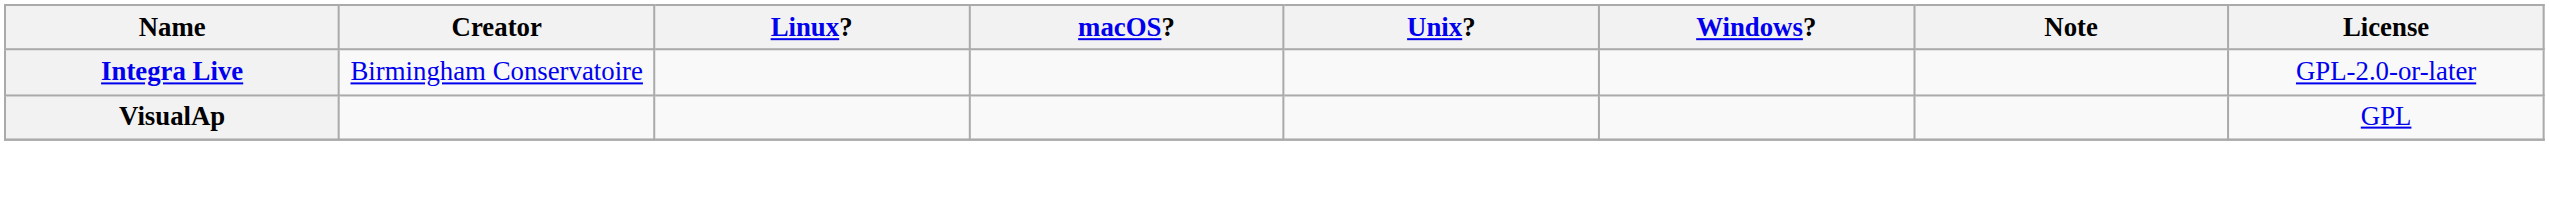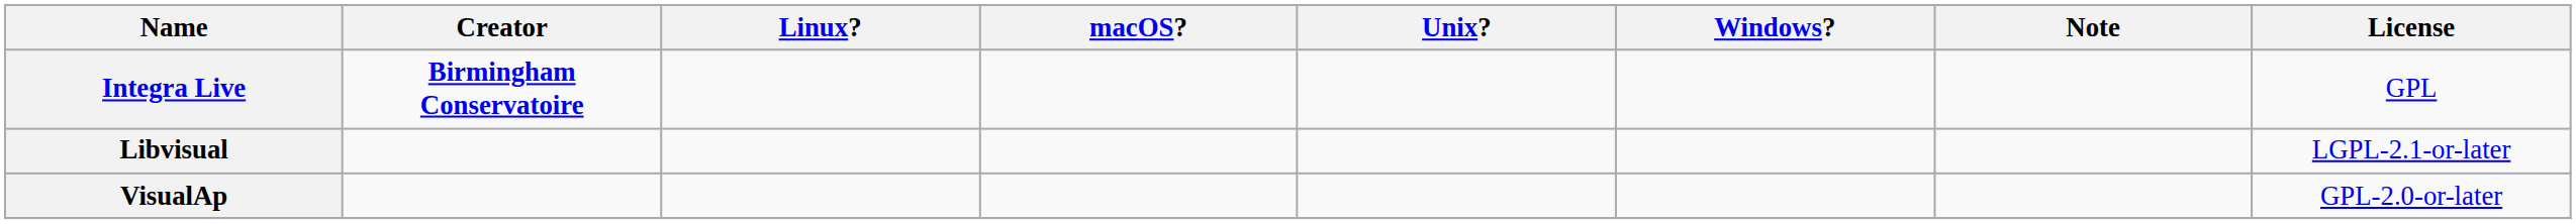Integra Live | Creator: normal -> bold
Integra Live | License: GPL-2.0-or-later -> GPL
+ row: Libvisual | LGPL-2.1-or-later
VisualAp | License: GPL -> GPL-2.0-or-later
